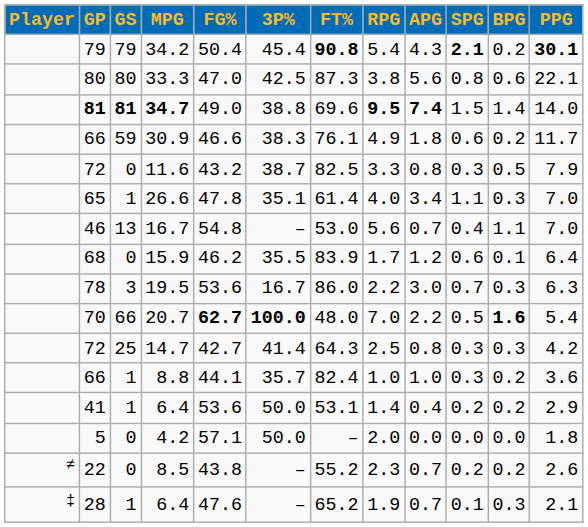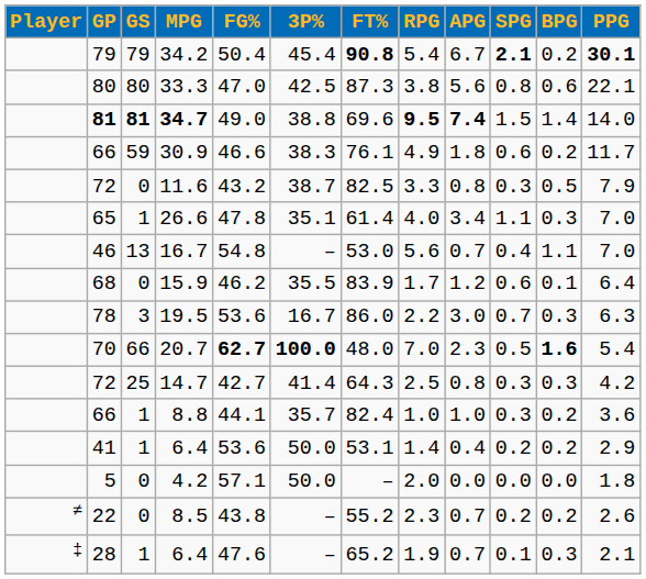34.2 | APG: 4.3 -> 6.7
20.7 | APG: 2.2 -> 2.3
